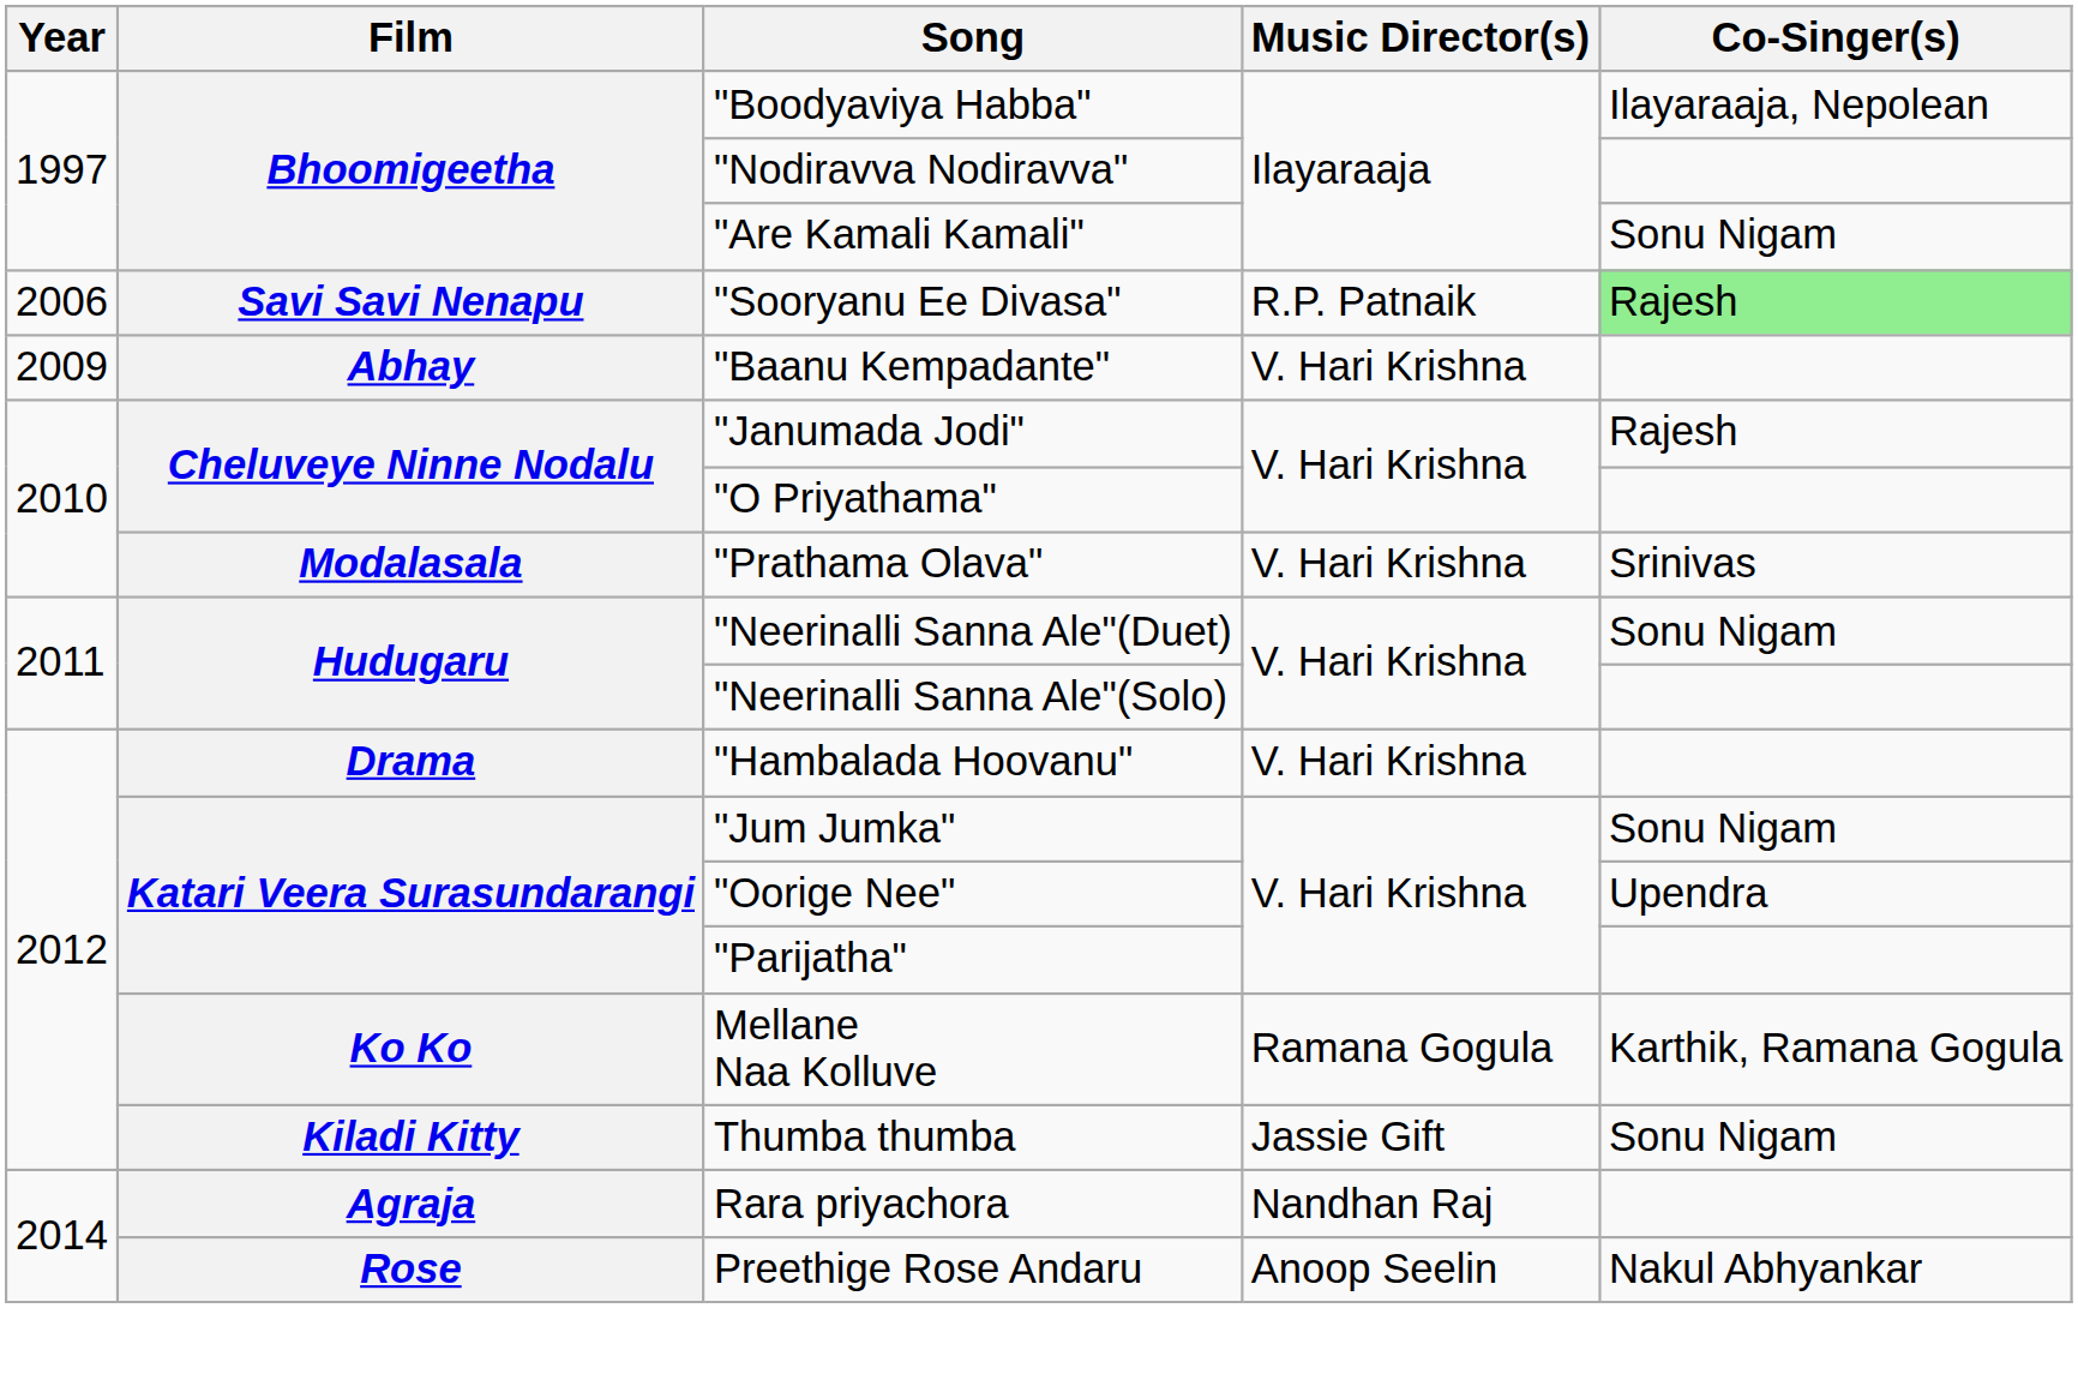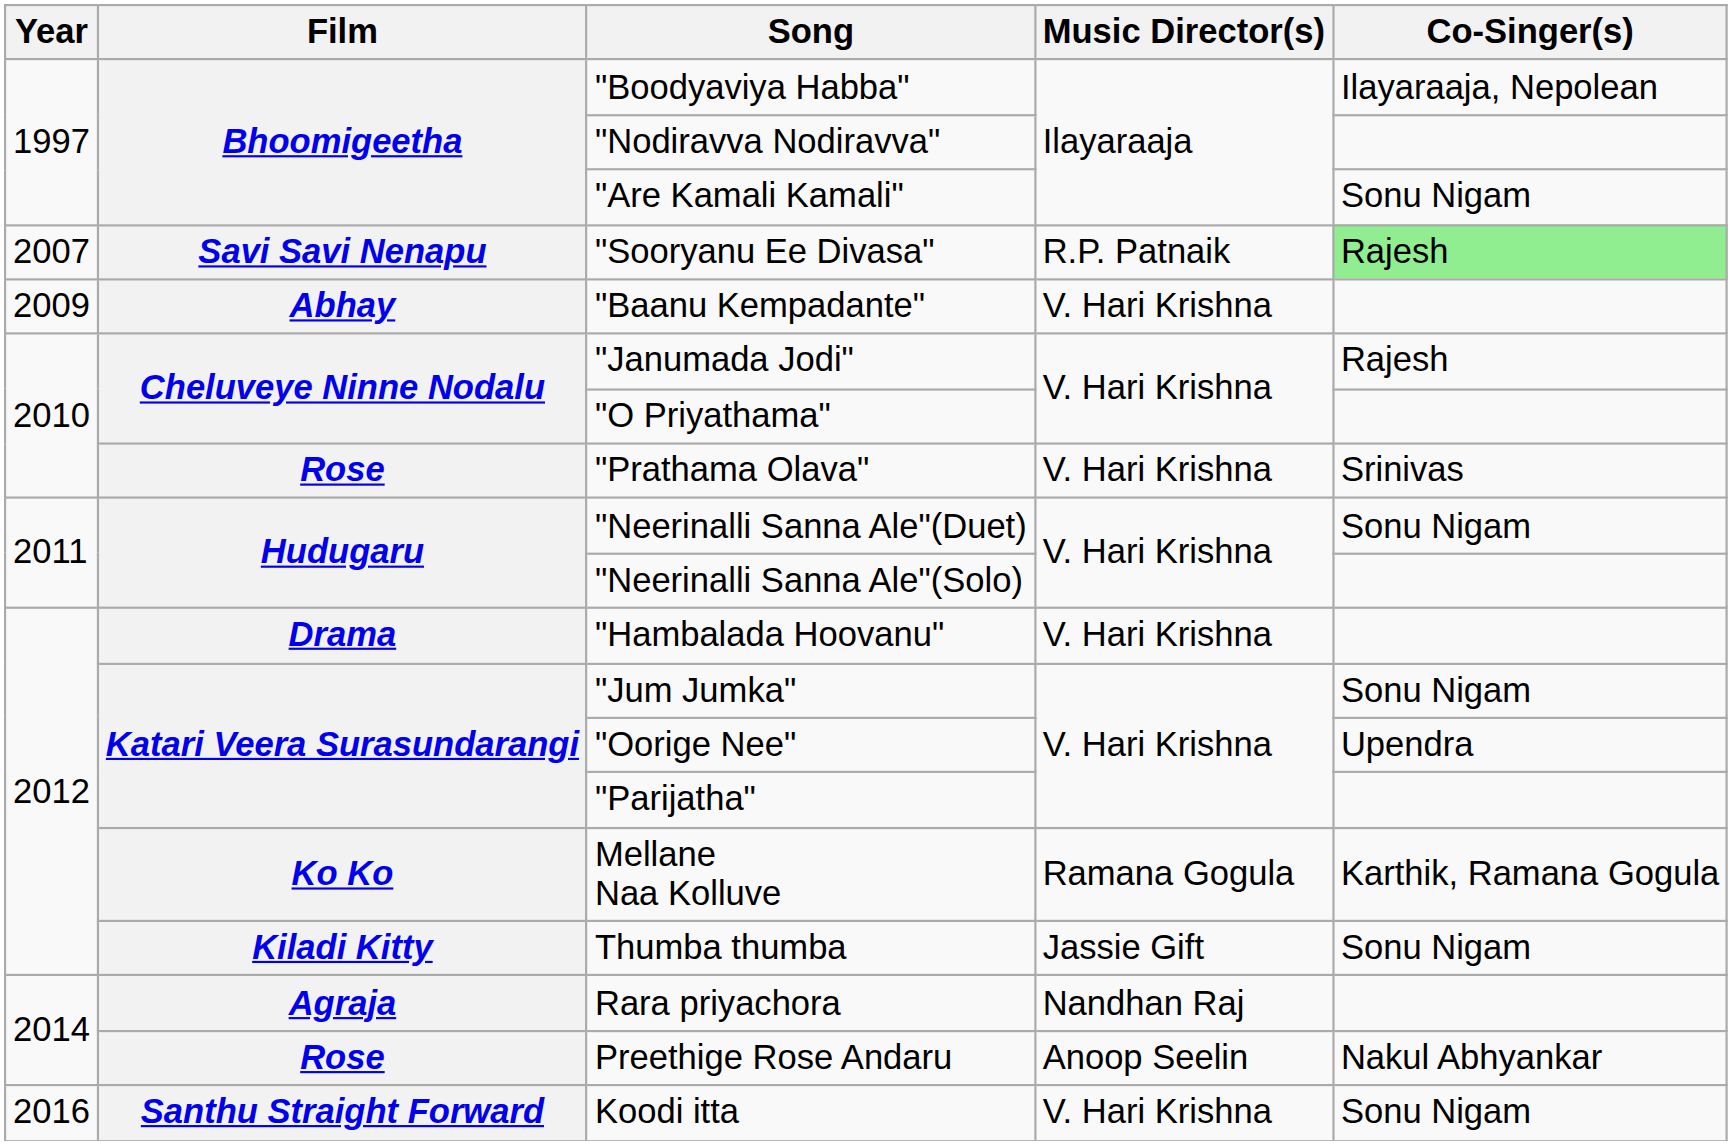"Sooryanu Ee Divasa" | Year: 2006 -> 2007
"Prathama Olava" | Film: Modalasala -> Rose
+ row: 2016 | Santhu Straight Forward | Koodi itta | V. Hari Krishna | Sonu Nigam
